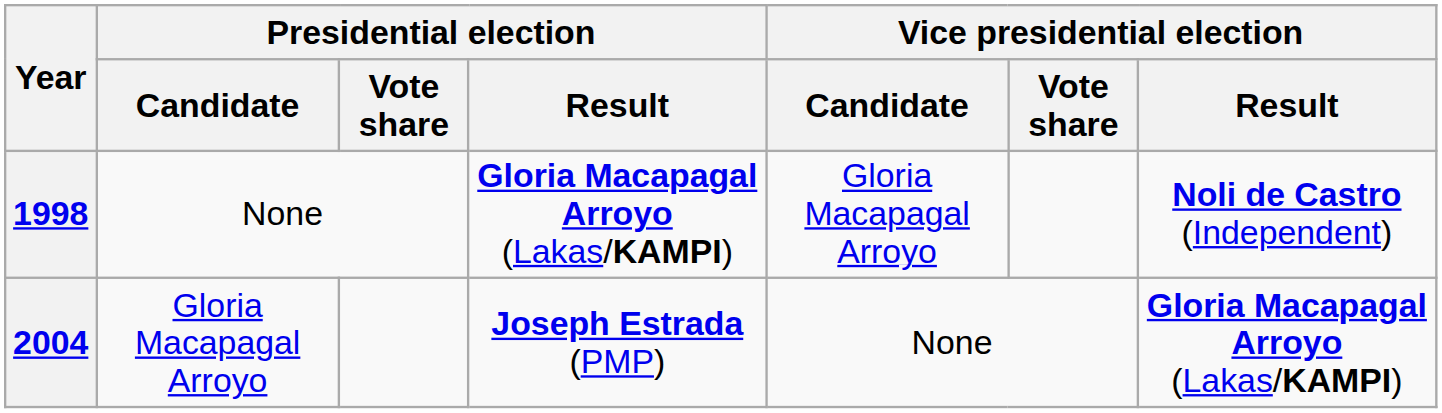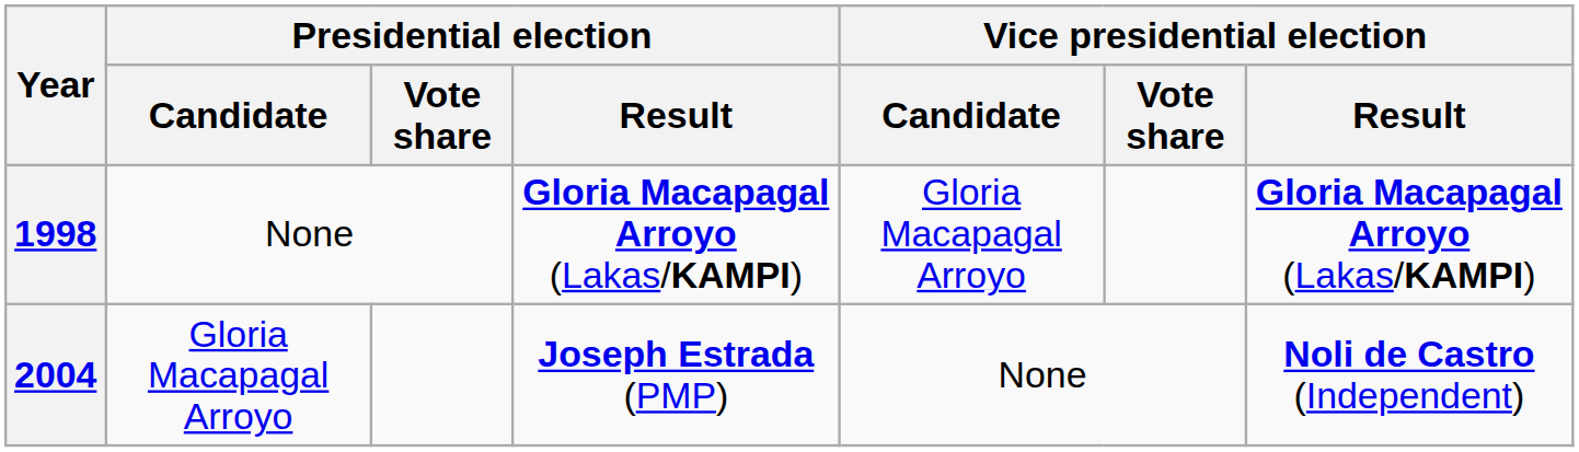1998 | Vice presidential election / Result: Noli de Castro (Independent) -> Gloria Macapagal Arroyo (Lakas/KAMPI)
2004 | Vice presidential election / Result: Gloria Macapagal Arroyo (Lakas/KAMPI) -> Noli de Castro (Independent)
